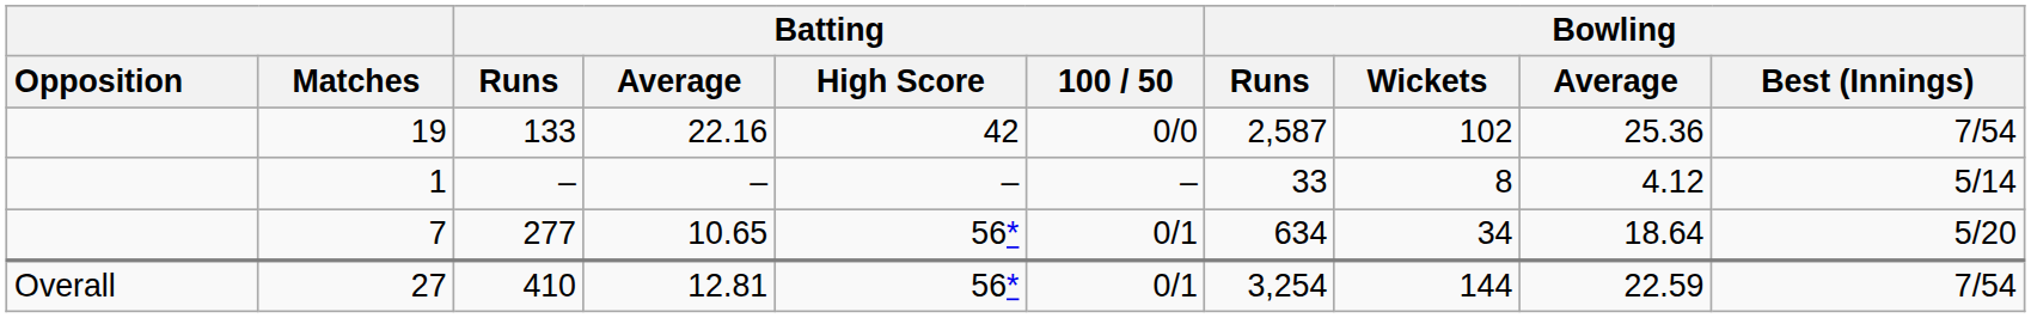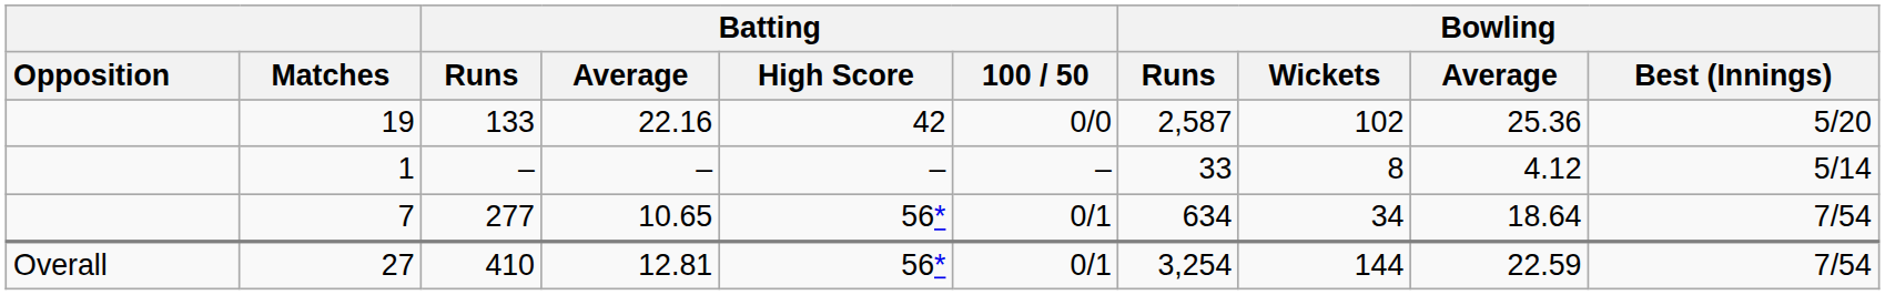19 | Bowling / Best (Innings): 7/54 -> 5/20
7 | Bowling / Best (Innings): 5/20 -> 7/54
